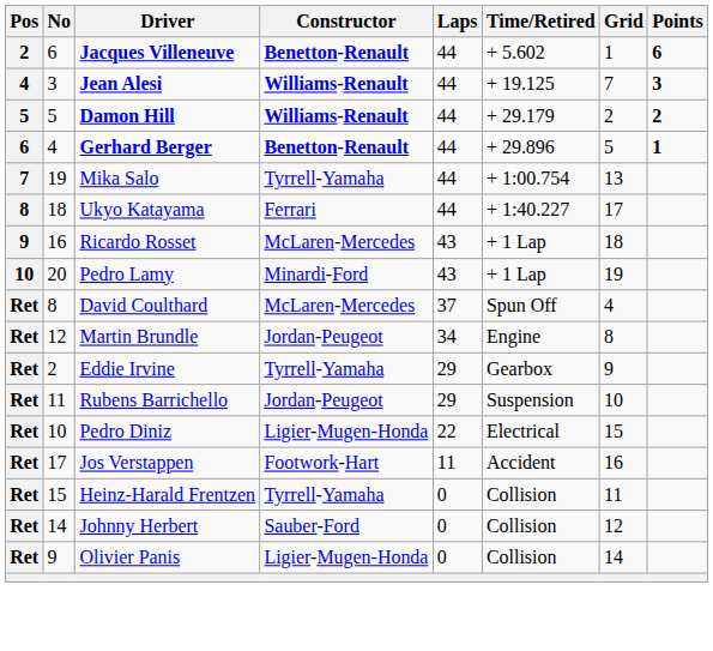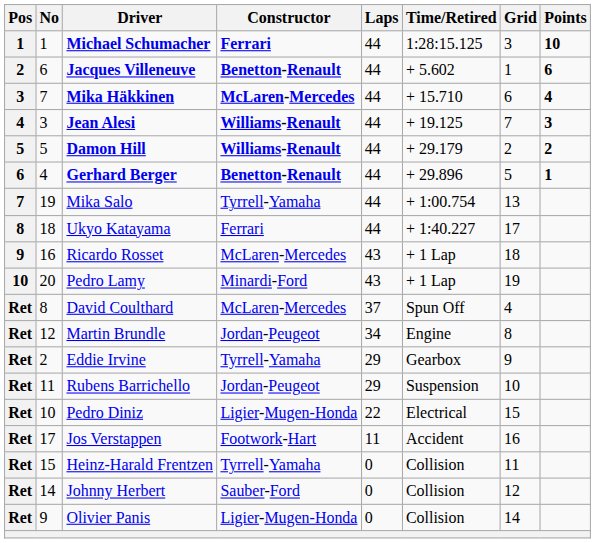+ row: 1 | 1 | Michael Schumacher | Ferrari | 44 | 1:28:15.125 | 3 | 10
+ row: 3 | 7 | Mika Häkkinen | McLaren-Mercedes | 44 | + 15.710 | 6 | 4
